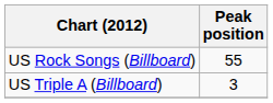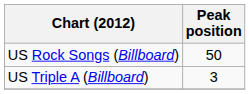US Rock Songs (Billboard) | Peak position: 55 -> 50
